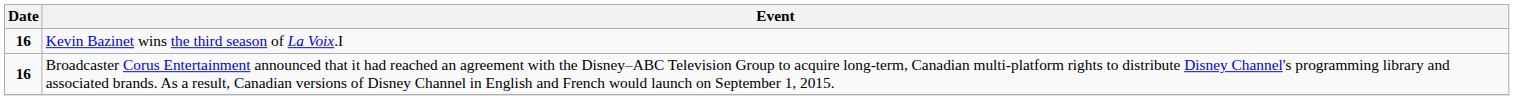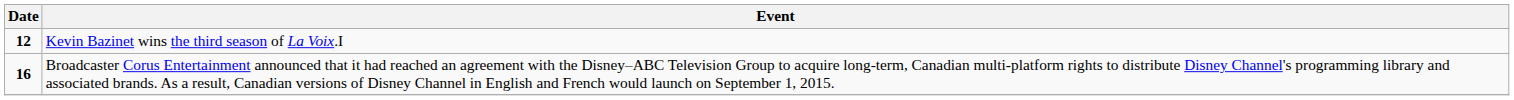Kevin Bazinet wins the third season of La Voix.I | Date: 16 -> 12
